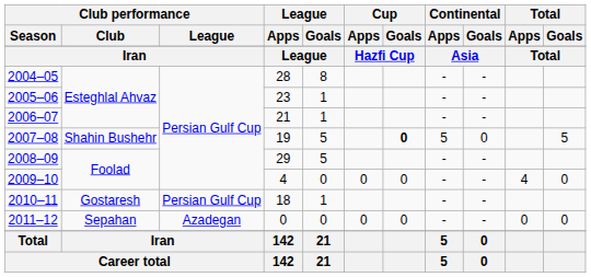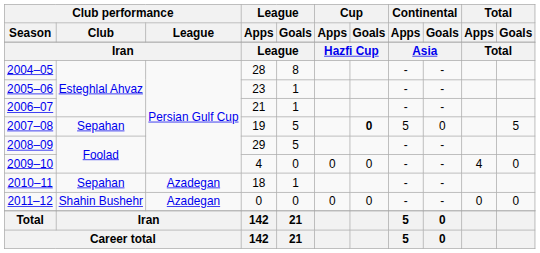2007–08 | Club performance / Club: Shahin Bushehr -> Sepahan
2010–11 | Club performance / Club: Gostaresh -> Sepahan
2010–11 | Club performance / League: Persian Gulf Cup -> Azadegan
2011–12 | Club performance / Club: Sepahan -> Shahin Bushehr
